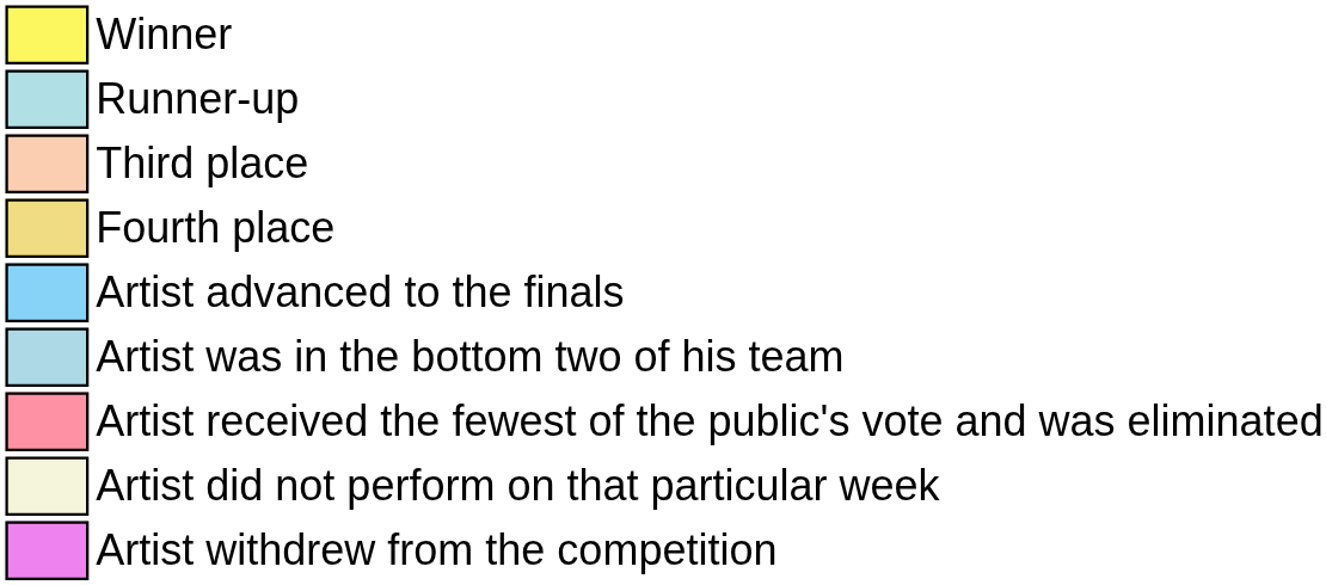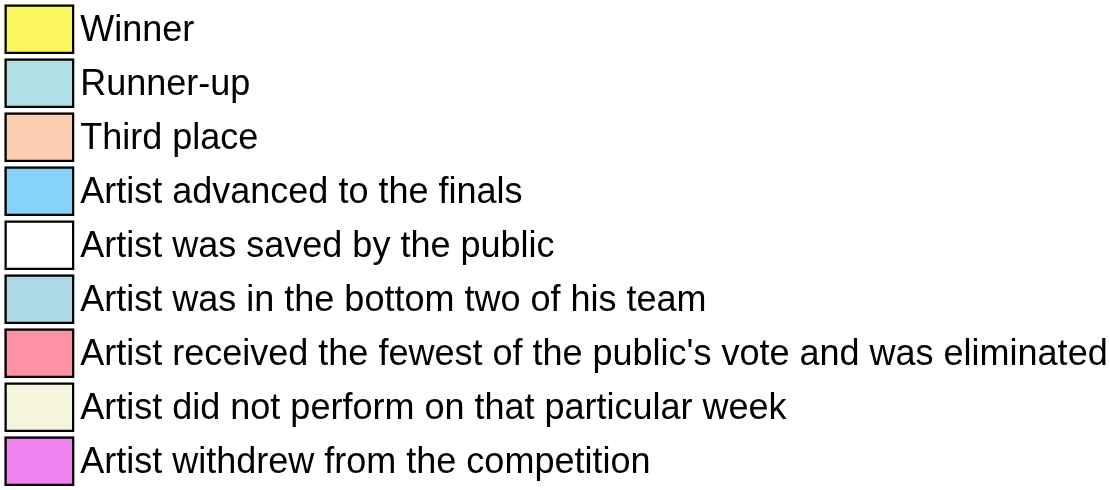- row: Fourth place
+ row: Artist was saved by the public
